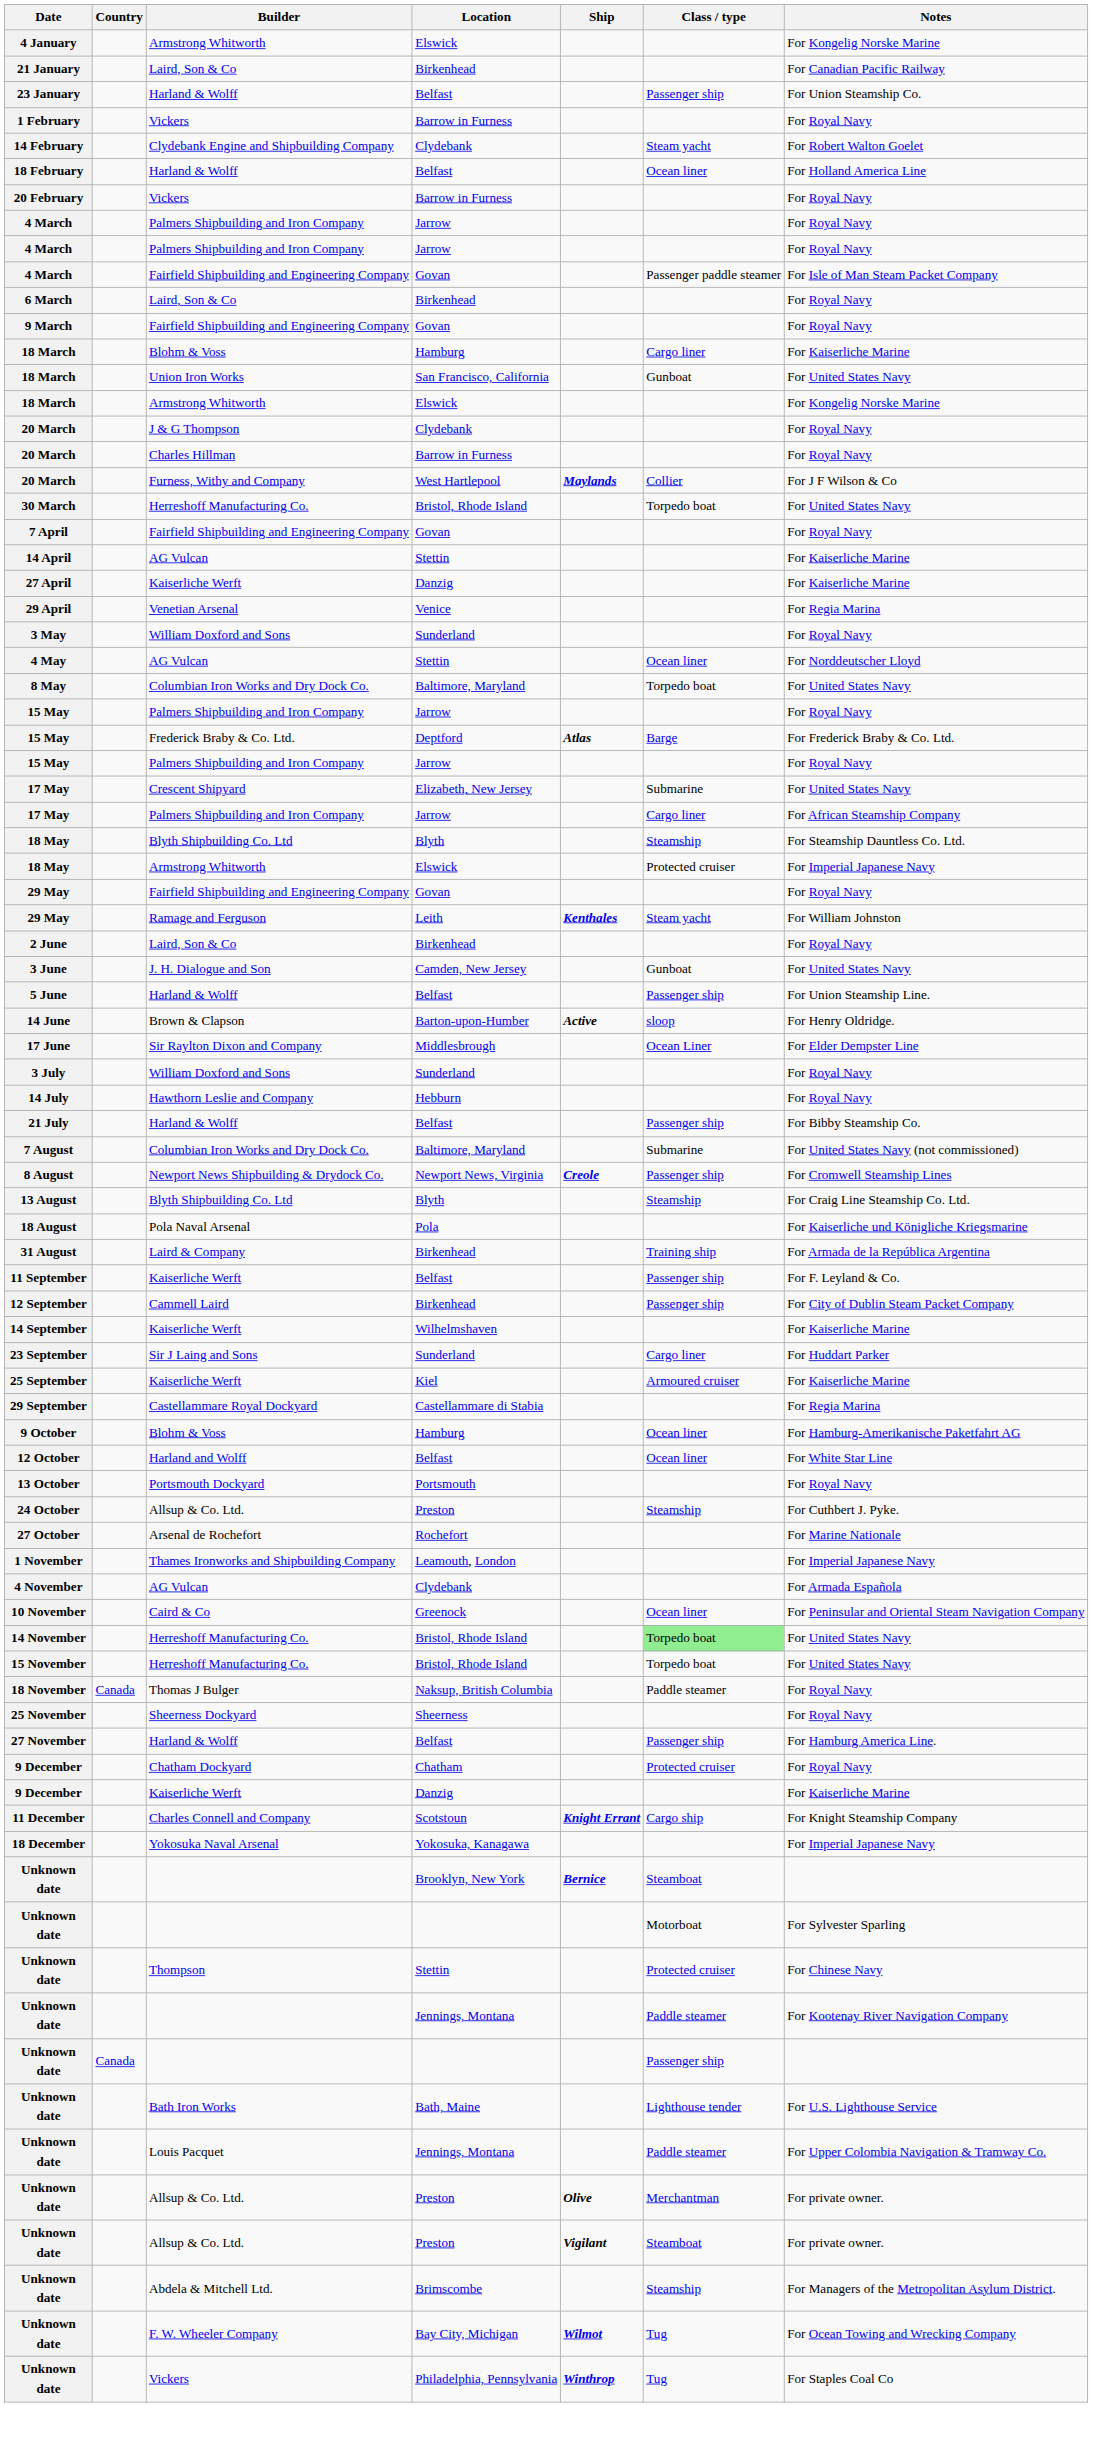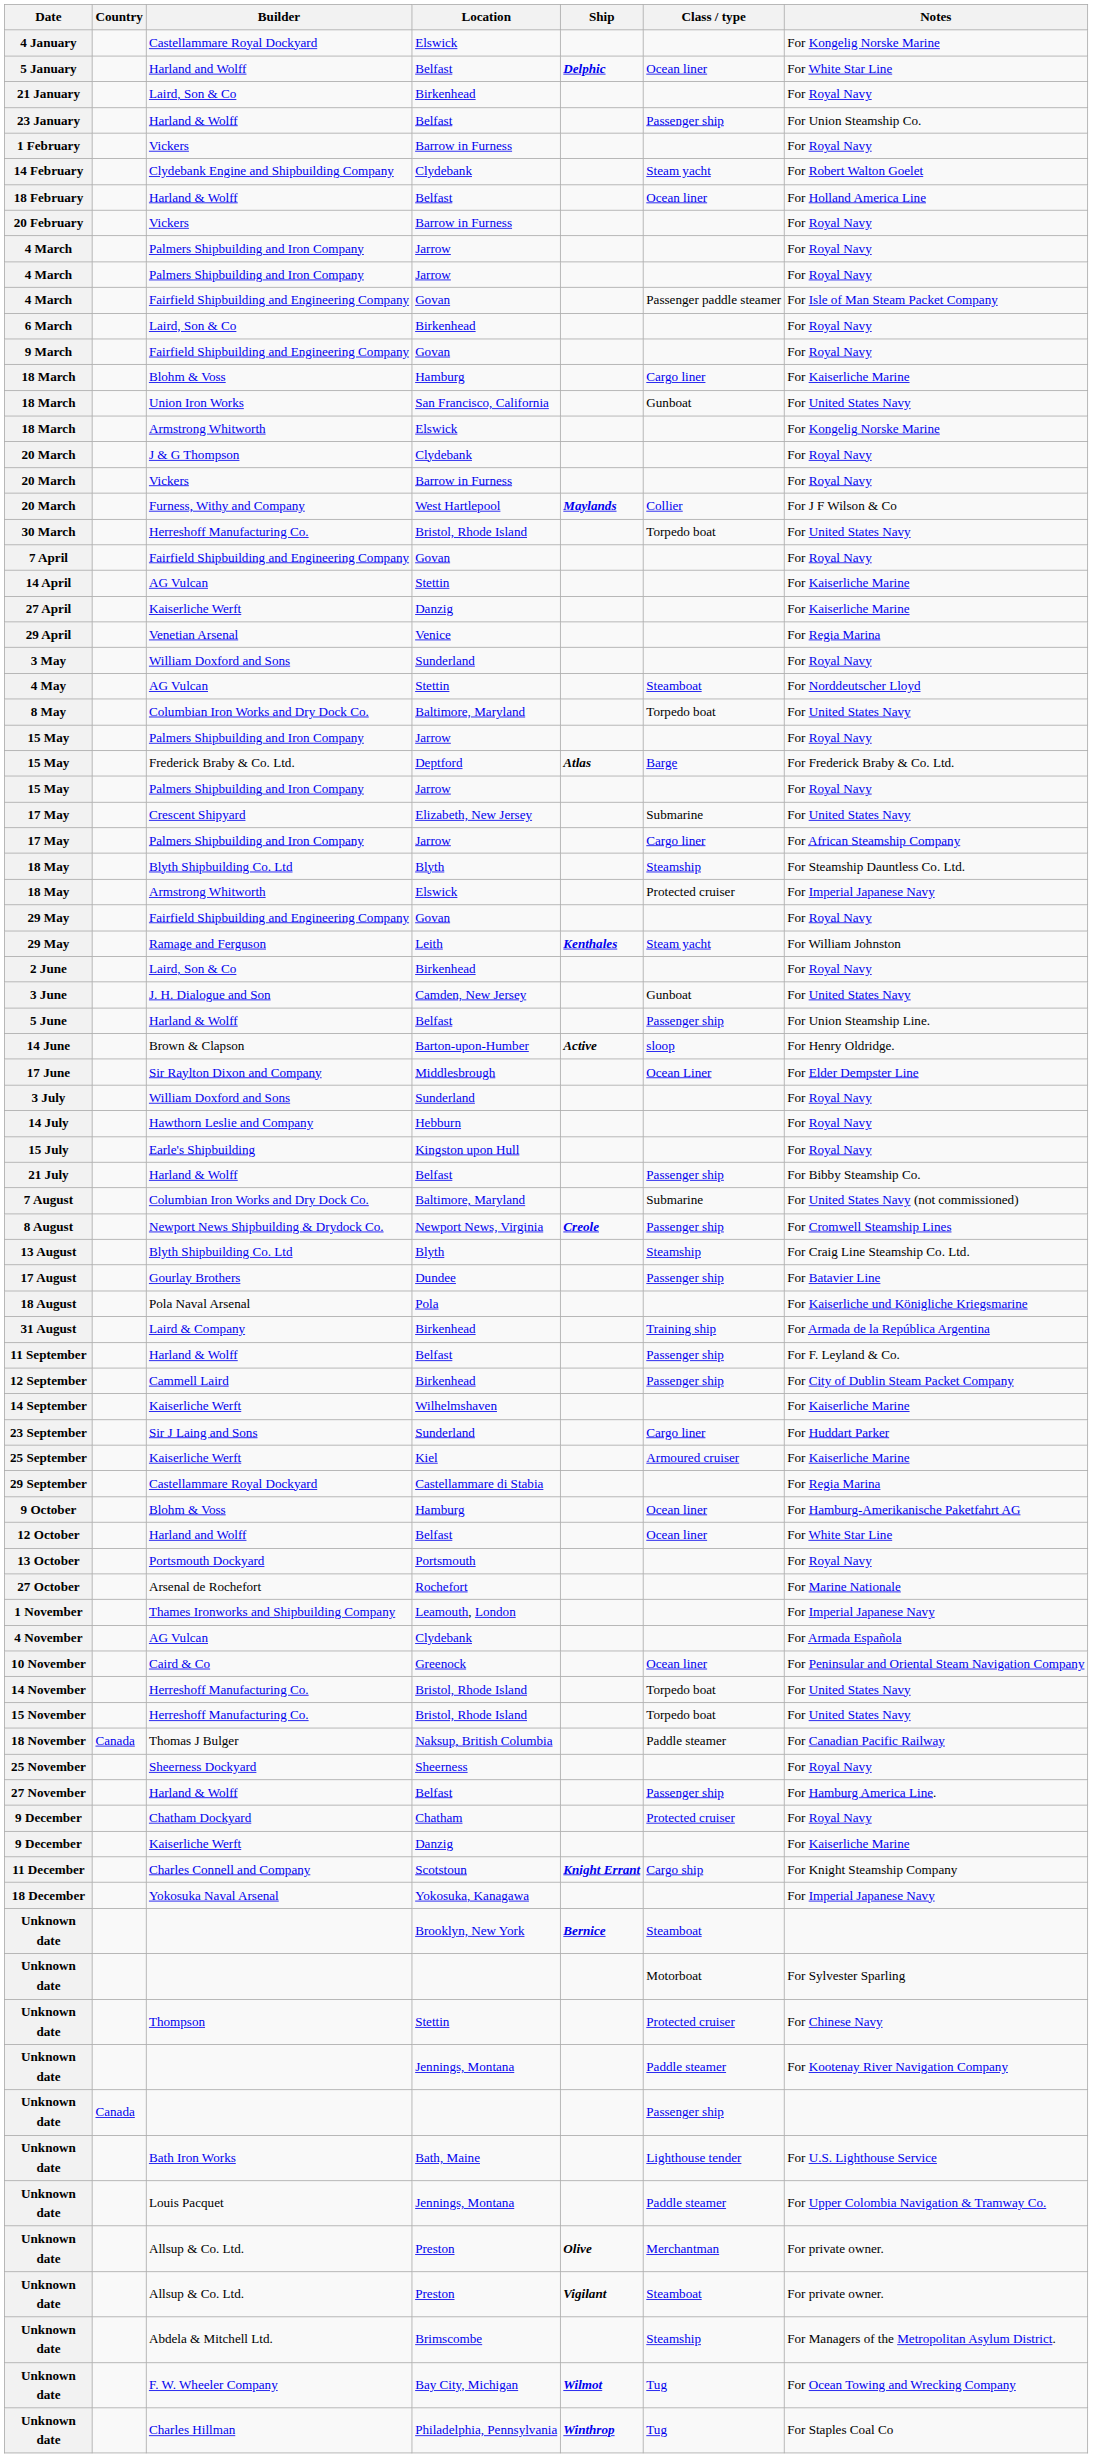4 January | Builder: Armstrong Whitworth -> Castellammare Royal Dockyard
+ row: 5 January | Harland and Wolff | Belfast | Delphic | Ocean liner | For White Star Line
21 January | Notes: For Canadian Pacific Railway -> For Royal Navy
20 March / Barrow in Furness | Builder: Charles Hillman -> Vickers
4 May | Class / type: Ocean liner -> Steamboat
+ row: 15 July | Earle's Shipbuilding | Kingston upon Hull | For Royal Navy
+ row: 17 August | Gourlay Brothers | Dundee | Passenger ship | For Batavier Line
11 September | Builder: Kaiserliche Werft -> Harland & Wolff
- row: 24 October | Allsup & Co. Ltd. | Preston | Steamship | For Cuthbert J. Pyke.
14 November | Class / type: lightgreen background -> no background
18 November | Notes: For Royal Navy -> For Canadian Pacific Railway
Unknown date / Philadelphia, Pennsylvania | Builder: Vickers -> Charles Hillman
